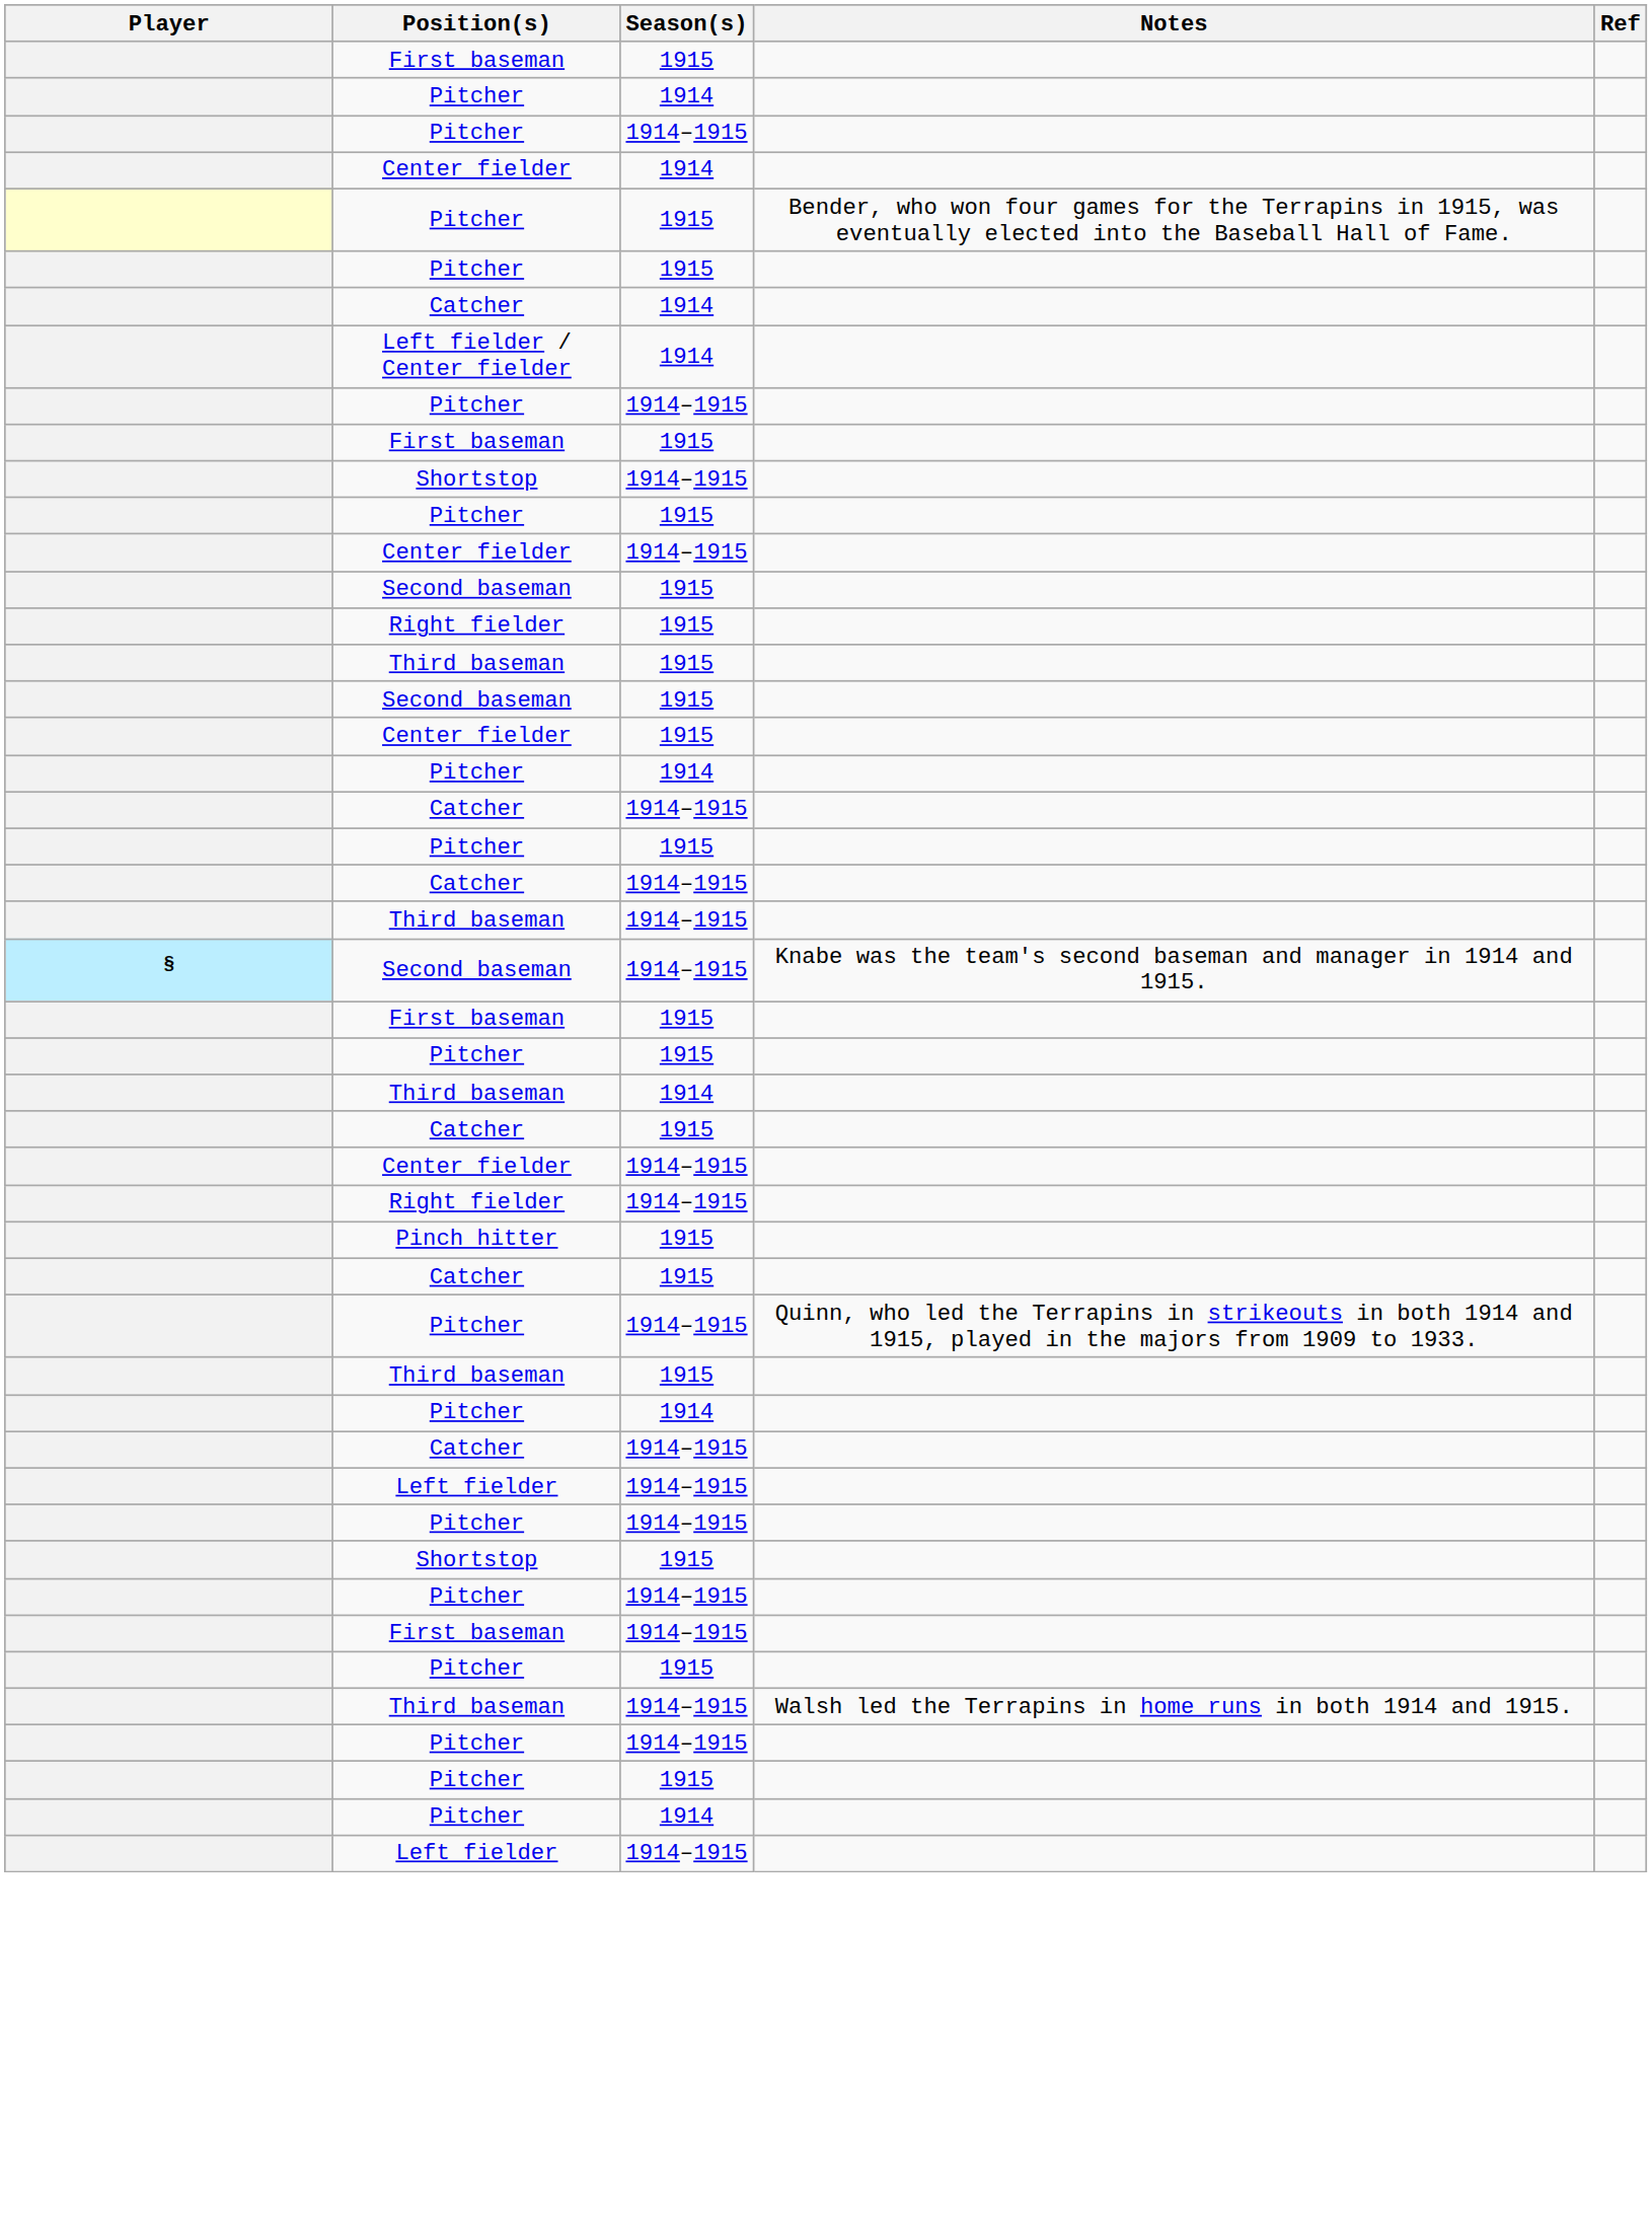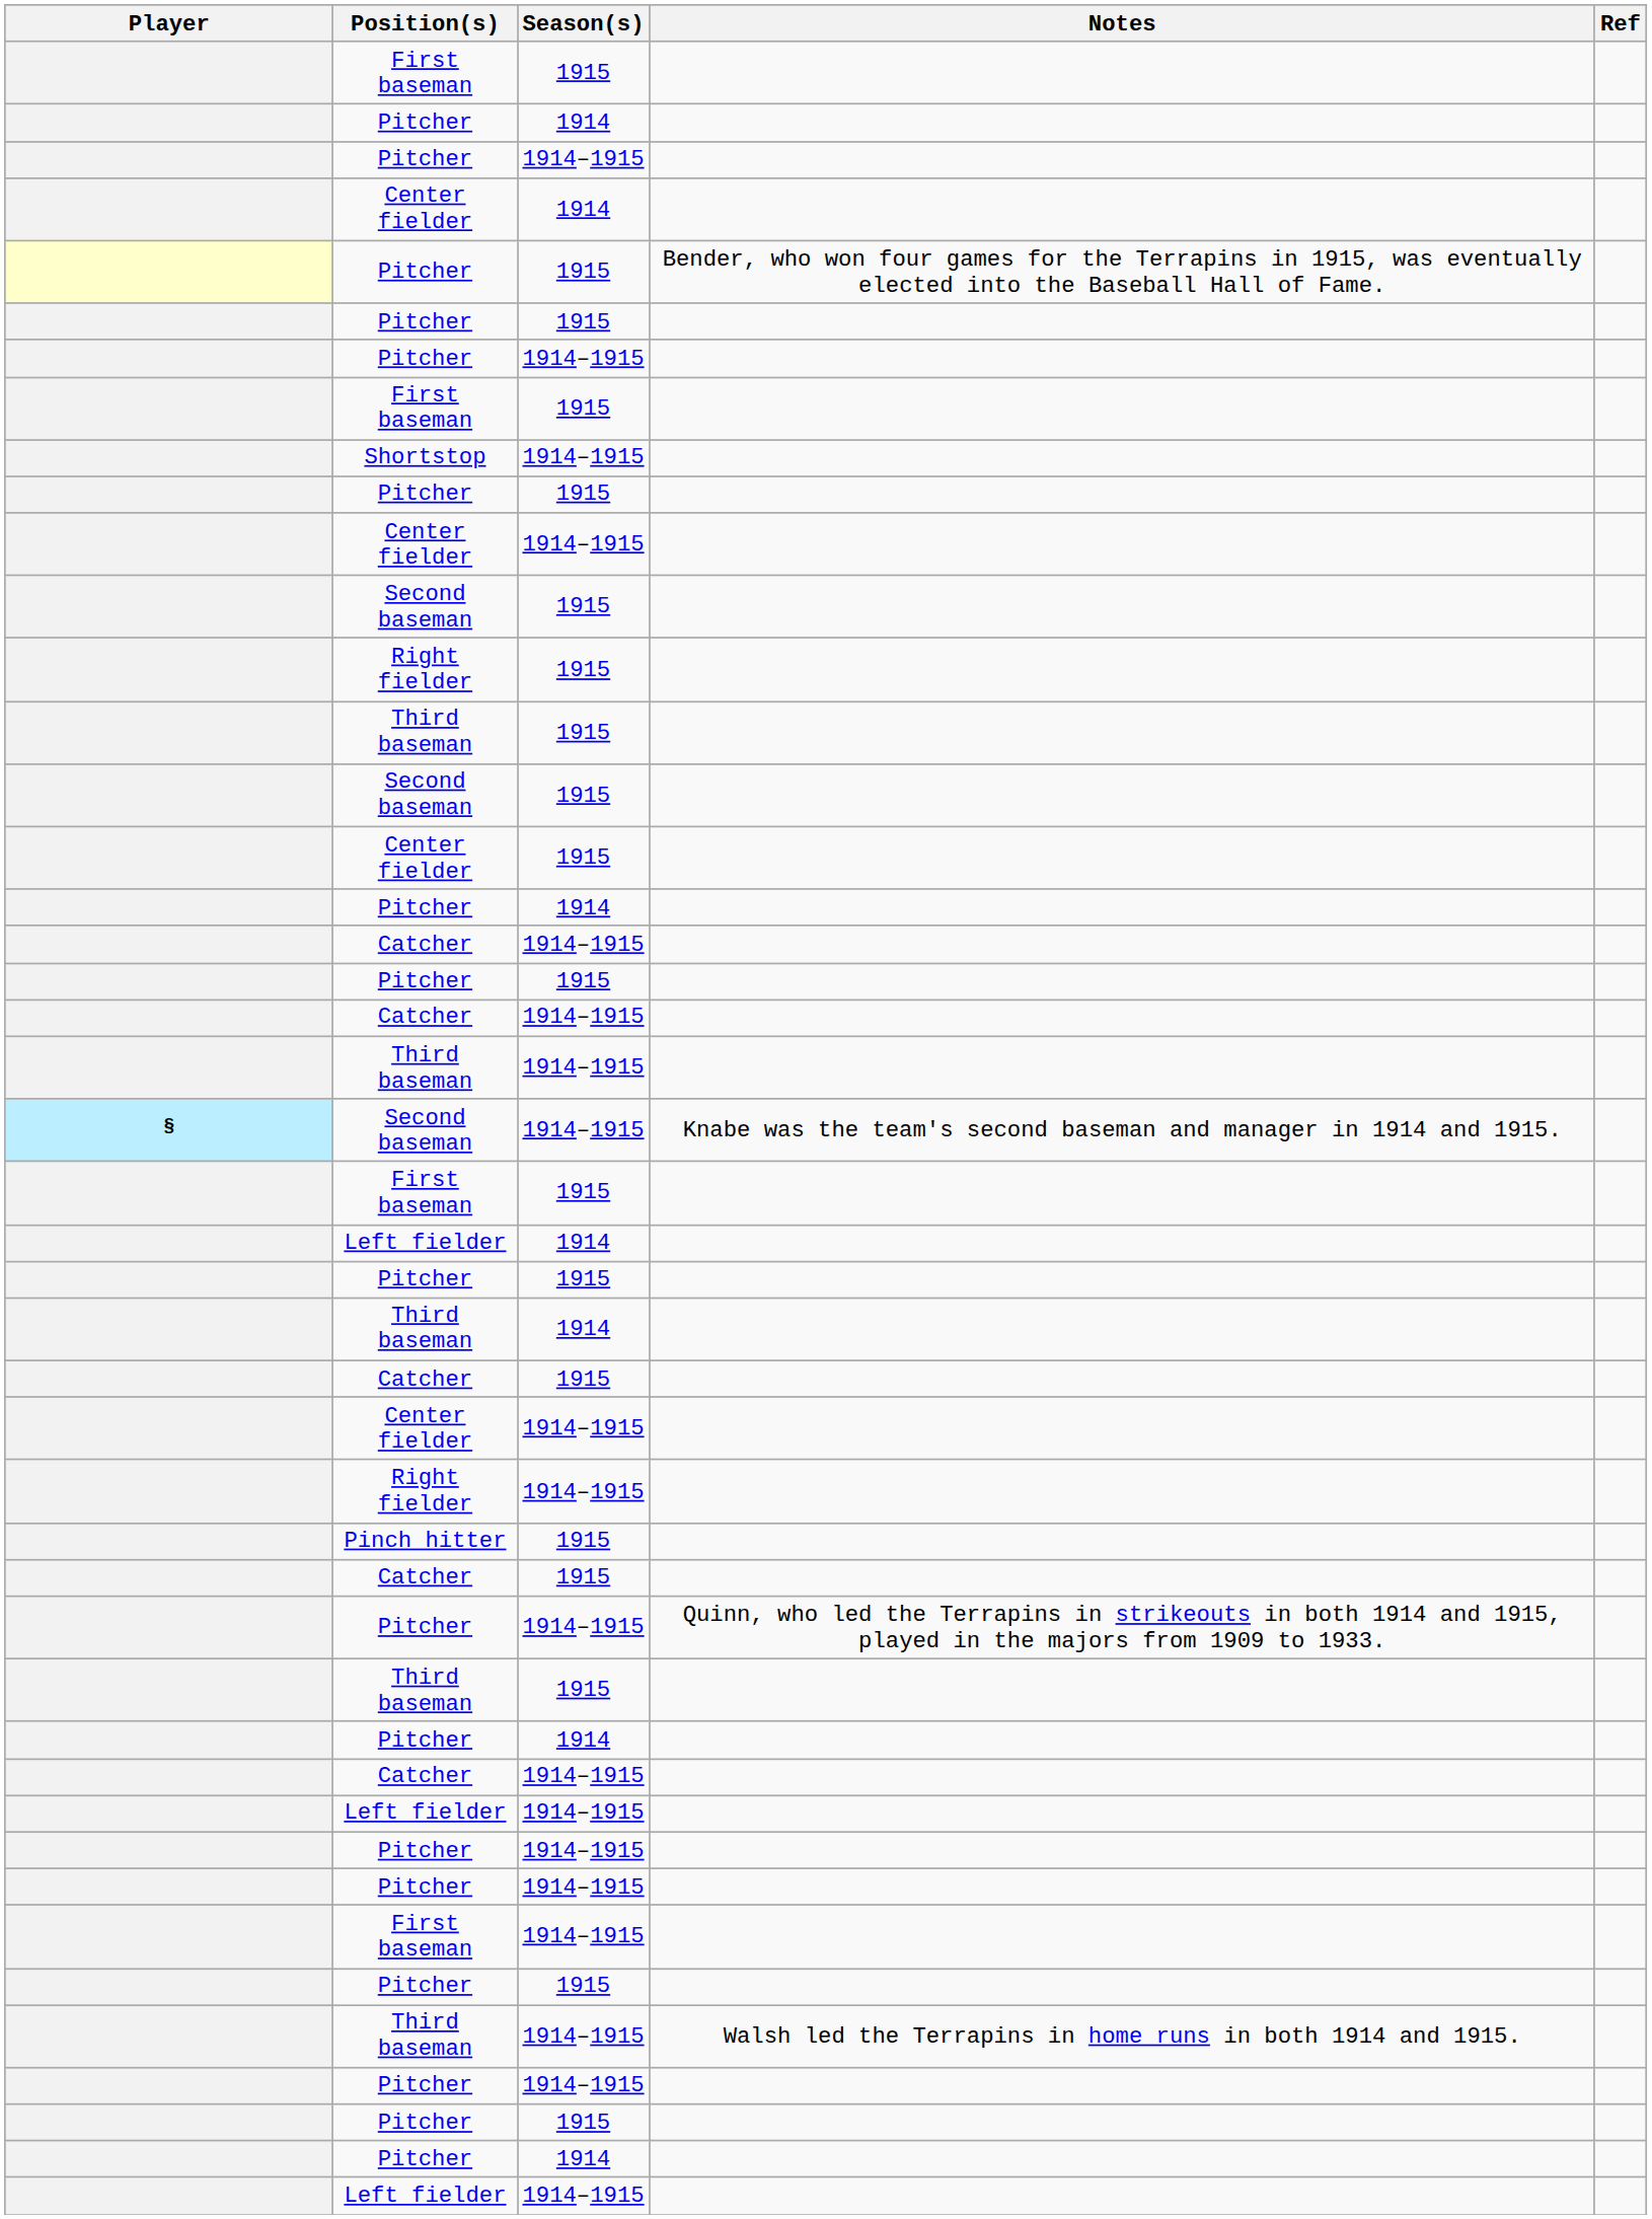- row: Catcher | 1914
- row: Left fielder / Center fielder | 1914
+ row: Left fielder | 1914
- row: Shortstop | 1915
